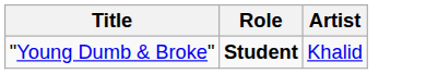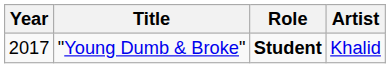+ column: Year | 2017
